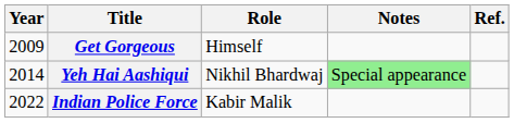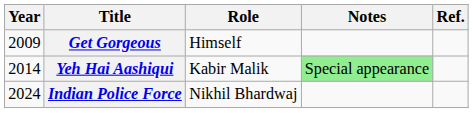Yeh Hai Aashiqui | Role: Nikhil Bhardwaj -> Kabir Malik
Indian Police Force | Year: 2022 -> 2024
Indian Police Force | Role: Kabir Malik -> Nikhil Bhardwaj
